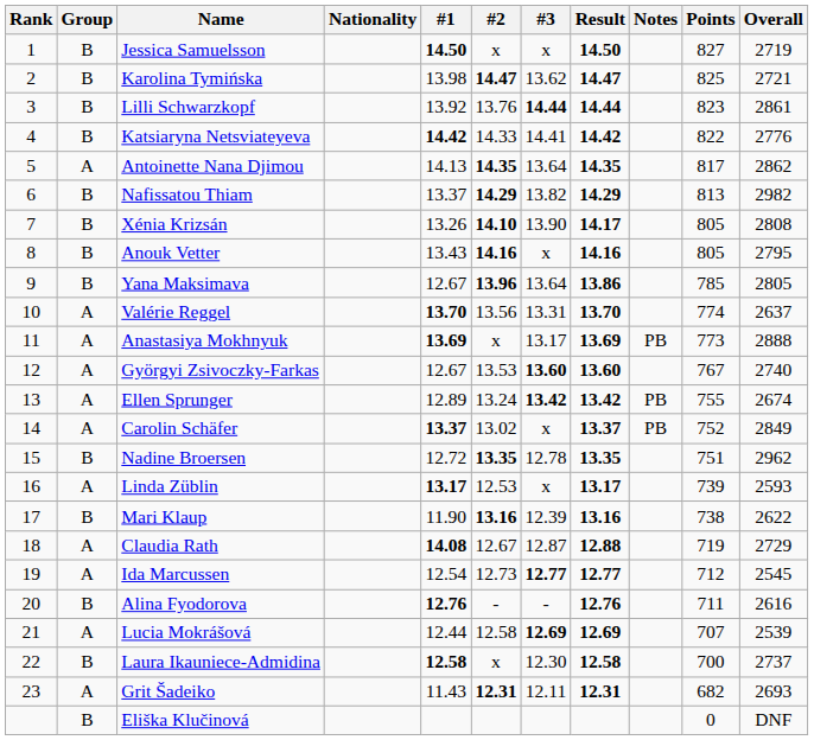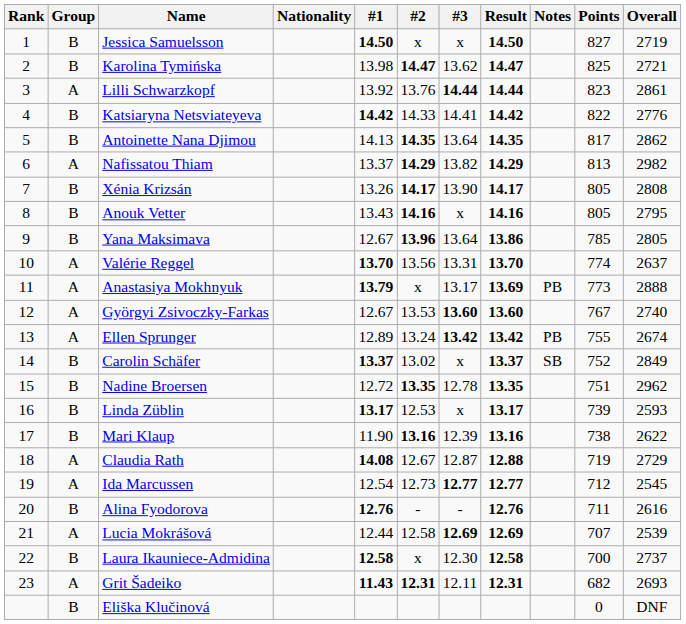Lilli Schwarzkopf | Group: B -> A
Antoinette Nana Djimou | Group: A -> B
Nafissatou Thiam | Group: B -> A
Xénia Krizsán | #2: 14.10 -> 14.17
Anastasiya Mokhnyuk | #1: 13.69 -> 13.79
Carolin Schäfer | Group: A -> B
Carolin Schäfer | Notes: PB -> SB
Linda Züblin | Group: A -> B
Grit Šadeiko | #1: normal -> bold
